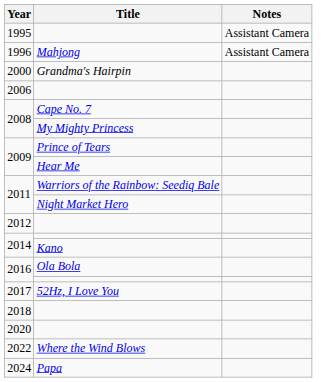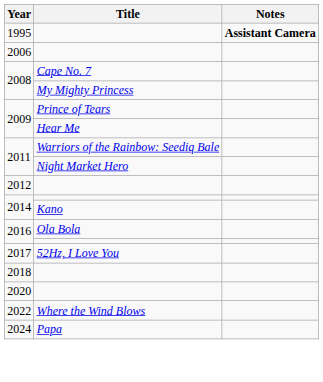1995 | Notes: normal -> bold
- row: 1996 | Mahjong | Assistant Camera
- row: 2000 | Grandma's Hairpin
